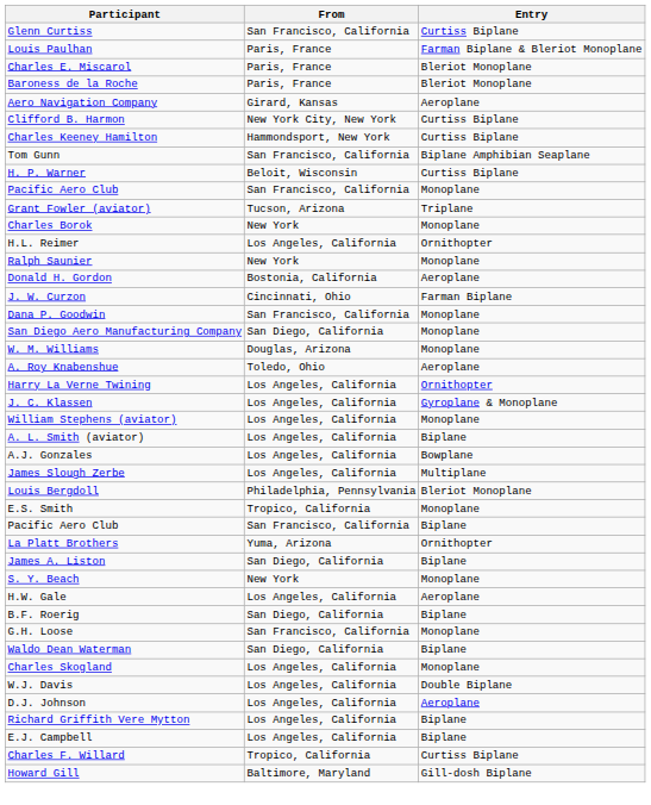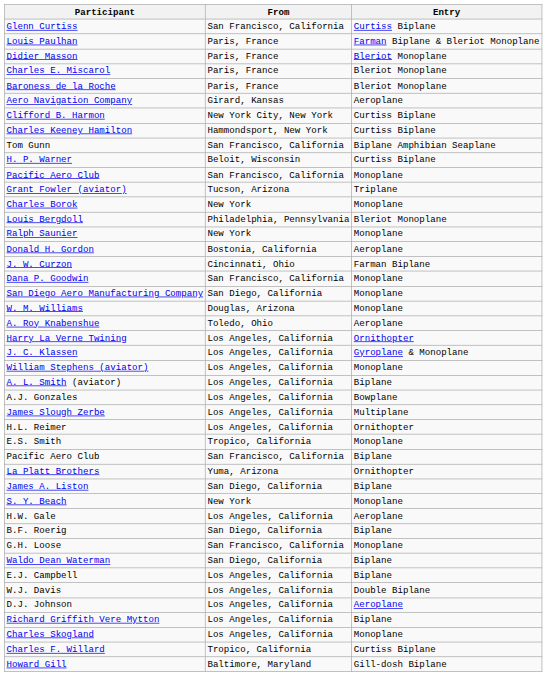+ row: Didier Masson | Paris, France | Bleriot Monoplane
rows swapped: Louis Bergdoll <-> H.L. Reimer
rows swapped: E.J. Campbell <-> Charles Skogland
